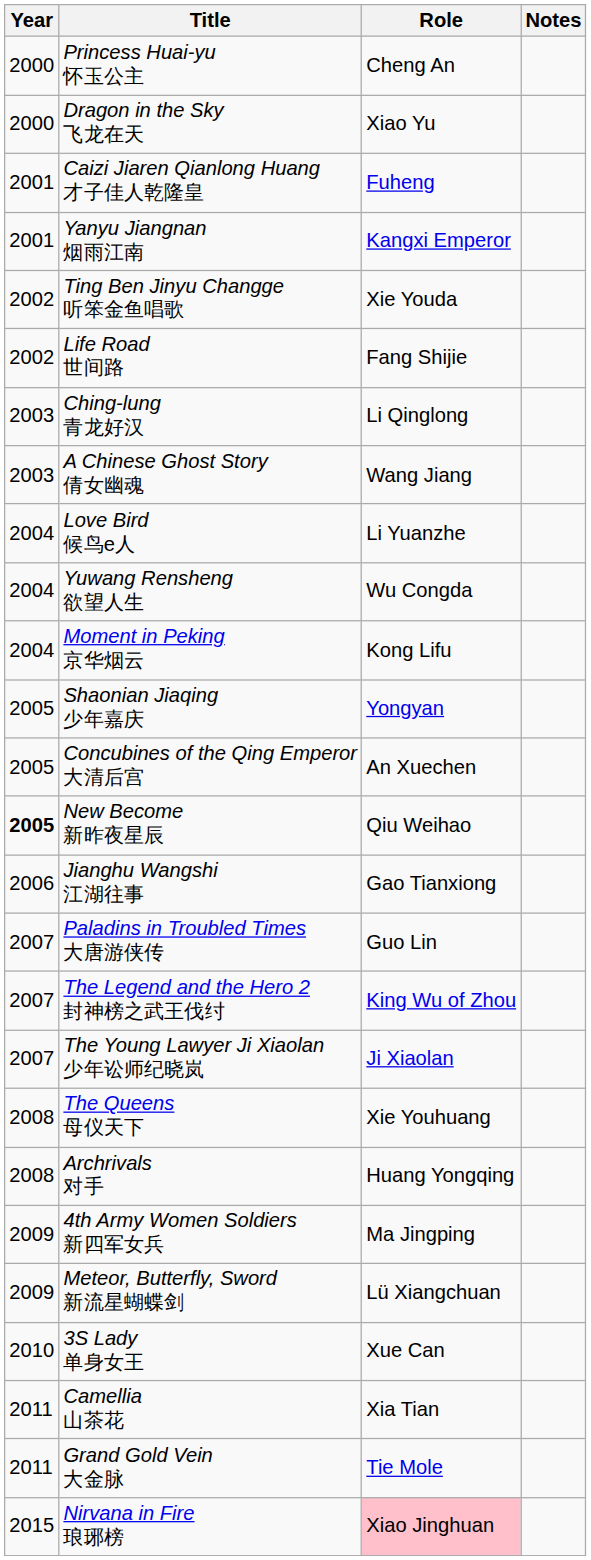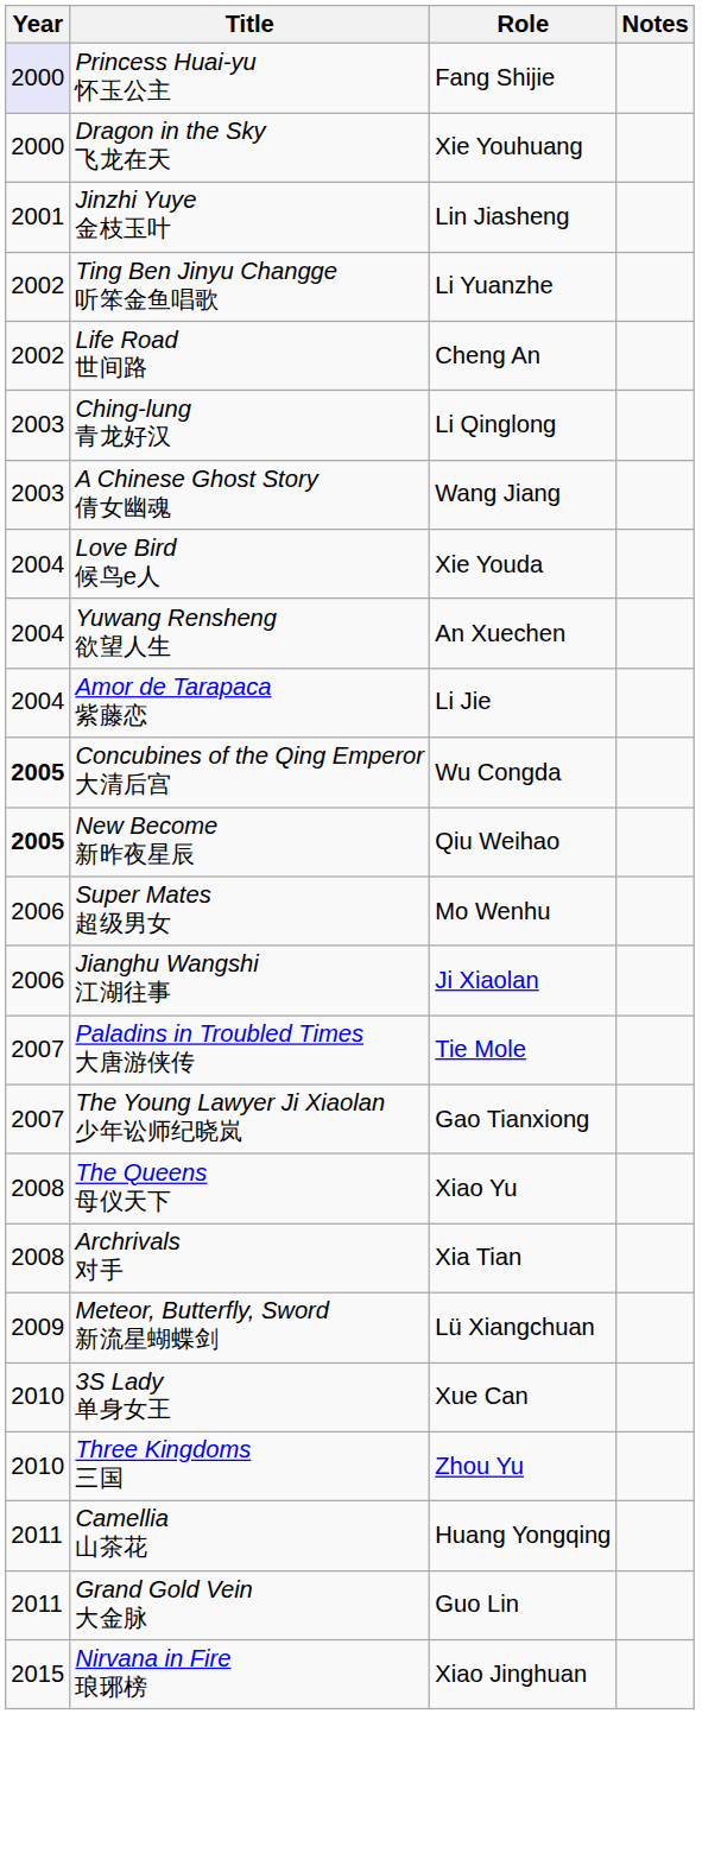Princess Huai-yu 怀玉公主 | Year: no background -> lavender background
Princess Huai-yu 怀玉公主 | Role: Cheng An -> Fang Shijie
Dragon in the Sky 飞龙在天 | Role: Xiao Yu -> Xie Youhuang
- row: 2001 | Caizi Jiaren Qianlong Huang 才子佳人乾隆皇 | Fuheng
+ row: 2001 | Jinzhi Yuye 金枝玉叶 | Lin Jiasheng
- row: 2001 | Yanyu Jiangnan 烟雨江南 | Kangxi Emperor
Ting Ben Jinyu Changge 听笨金鱼唱歌 | Role: Xie Youda -> Li Yuanzhe
Life Road 世间路 | Role: Fang Shijie -> Cheng An
Love Bird 候鸟e人 | Role: Li Yuanzhe -> Xie Youda
Yuwang Rensheng 欲望人生 | Role: Wu Congda -> An Xuechen
+ row: 2004 | Amor de Tarapaca 紫藤恋 | Li Jie
- row: 2004 | Moment in Peking 京华烟云 | Kong Lifu
- row: 2005 | Shaonian Jiaqing 少年嘉庆 | Yongyan
Concubines of the Qing Emperor 大清后宫 | Year: normal -> bold
Concubines of the Qing Emperor 大清后宫 | Role: An Xuechen -> Wu Congda
+ row: 2006 | Super Mates 超级男女 | Mo Wenhu
Jianghu Wangshi 江湖往事 | Role: Gao Tianxiong -> Ji Xiaolan
Paladins in Troubled Times 大唐游侠传 | Role: Guo Lin -> Tie Mole
- row: 2007 | The Legend and the Hero 2 封神榜之武王伐纣 | King Wu of Zhou
The Young Lawyer Ji Xiaolan 少年讼师纪晓岚 | Role: Ji Xiaolan -> Gao Tianxiong
The Queens 母仪天下 | Role: Xie Youhuang -> Xiao Yu
Archrivals 对手 | Role: Huang Yongqing -> Xia Tian
- row: 2009 | 4th Army Women Soldiers 新四军女兵 | Ma Jingping
+ row: 2010 | Three Kingdoms 三国 | Zhou Yu
Camellia 山茶花 | Role: Xia Tian -> Huang Yongqing
Grand Gold Vein 大金脉 | Role: Tie Mole -> Guo Lin
Nirvana in Fire 琅琊榜 | Role: pink background -> no background
